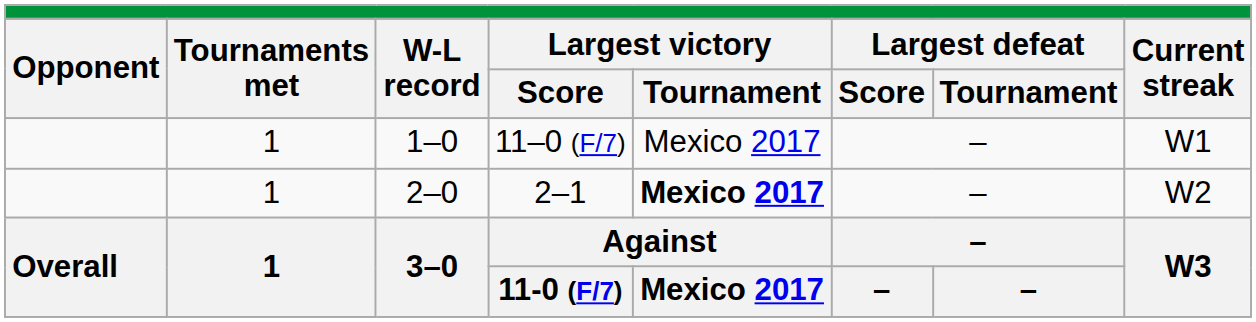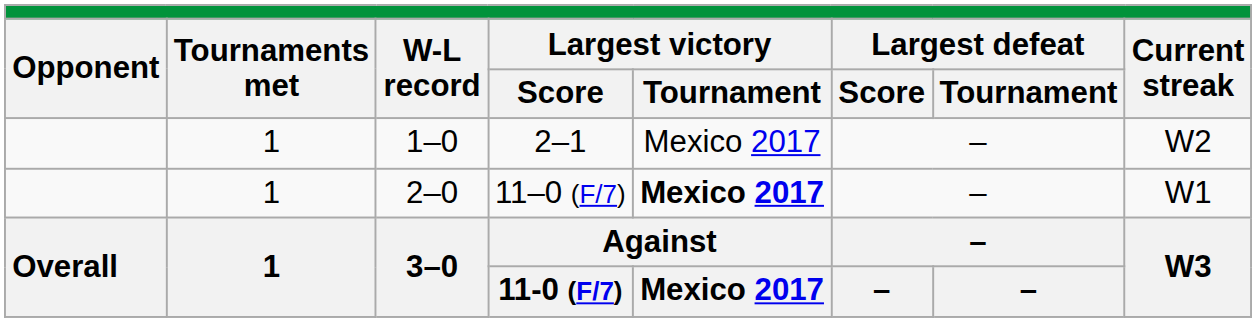1–0 | Largest victory / Score: 11–0 (F/7) -> 2–1
1–0 | Current streak: W1 -> W2
2–0 | Largest victory / Score: 2–1 -> 11–0 (F/7)
2–0 | Current streak: W2 -> W1
